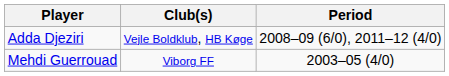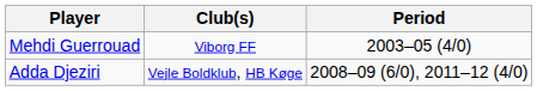rows swapped: Mehdi Guerrouad <-> Adda Djeziri
